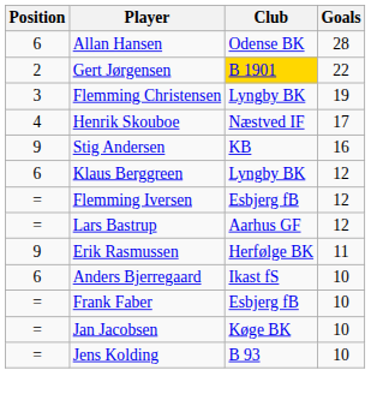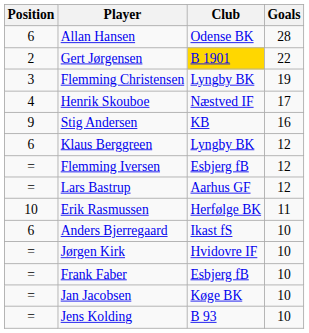Erik Rasmussen | Position: 9 -> 10
+ row: = | Jørgen Kirk | Hvidovre IF | 10
